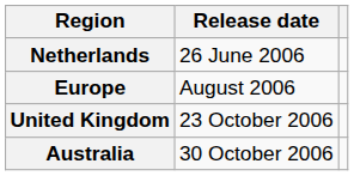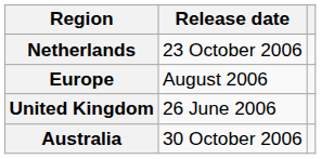Netherlands | Release date: 26 June 2006 -> 23 October 2006
United Kingdom | Release date: 23 October 2006 -> 26 June 2006
